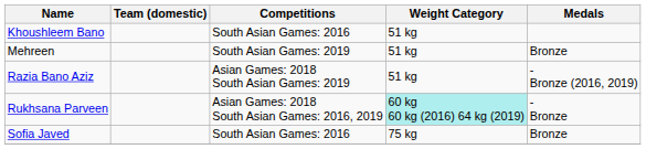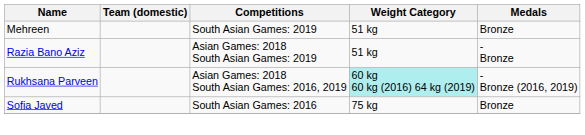- row: Khoushleem Bano | South Asian Games: 2016 | 51 kg
Razia Bano Aziz | Medals: - Bronze (2016, 2019) -> - Bronze
Rukhsana Parveen | Medals: - Bronze -> - Bronze (2016, 2019)
